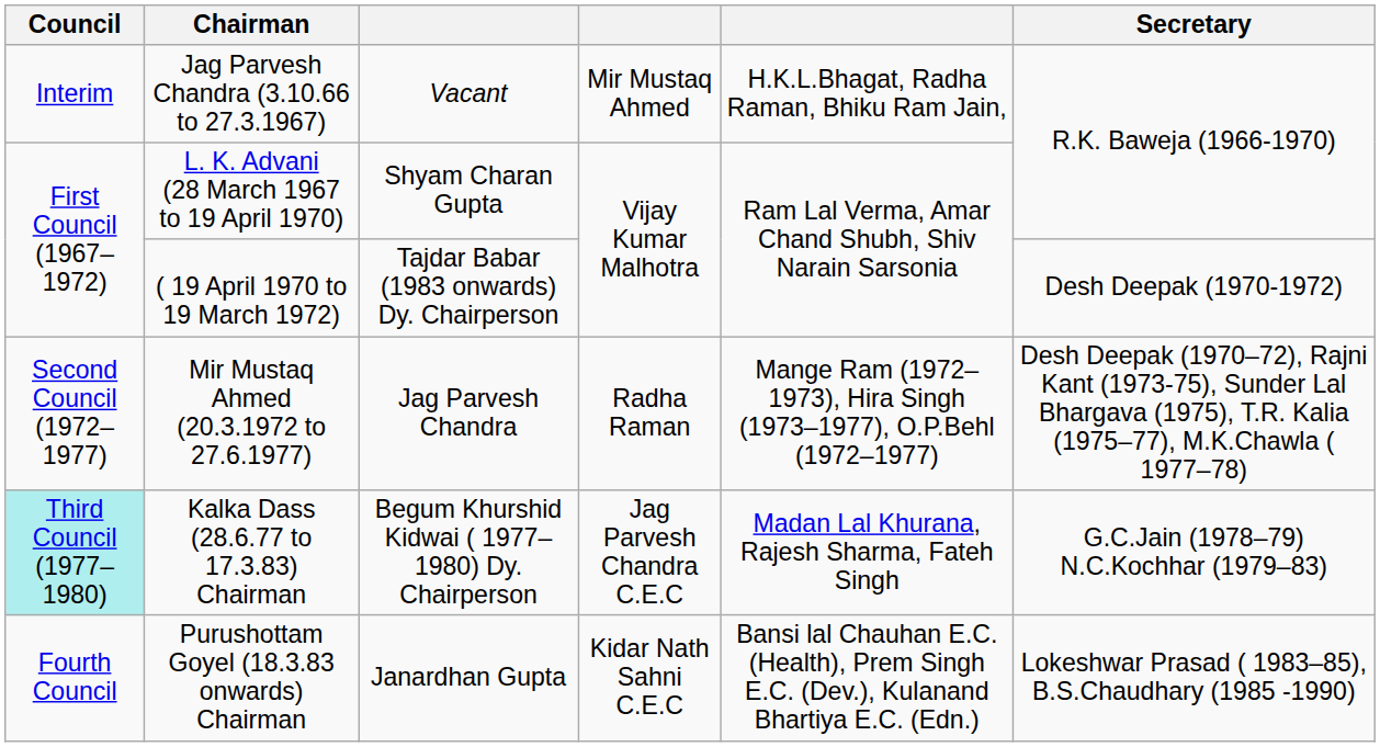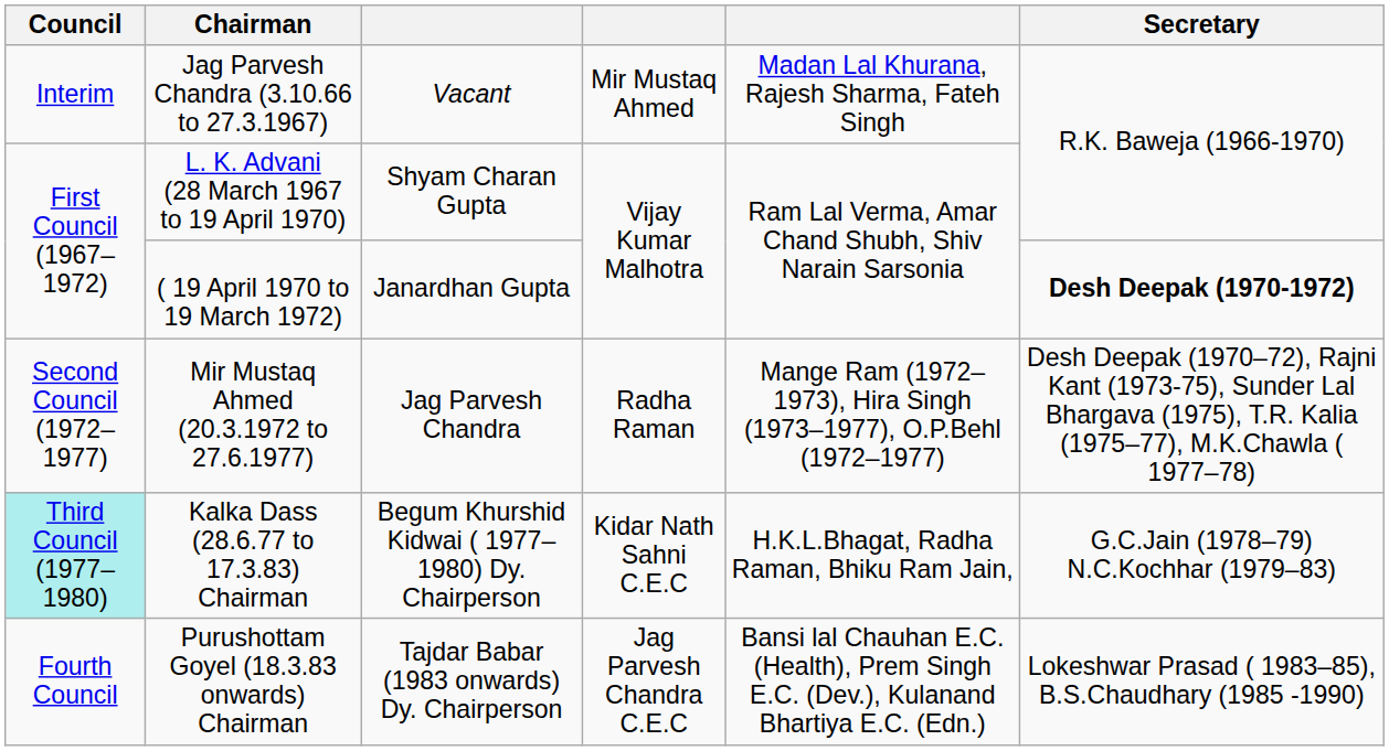Jag Parvesh Chandra (3.10.66 to 27.3.1967) | column 5: H.K.L.Bhagat, Radha Raman, Bhiku Ram Jain, -> Madan Lal Khurana, Rajesh Sharma, Fateh Singh
( 19 April 1970 to 19 March 1972) | column 3: Tajdar Babar (1983 onwards) Dy. Chairperson -> Janardhan Gupta
( 19 April 1970 to 19 March 1972) | Secretary: normal -> bold
Kalka Dass (28.6.77 to 17.3.83) Chairman | column 4: Jag Parvesh Chandra C.E.C -> Kidar Nath Sahni C.E.C
Kalka Dass (28.6.77 to 17.3.83) Chairman | column 5: Madan Lal Khurana, Rajesh Sharma, Fateh Singh -> H.K.L.Bhagat, Radha Raman, Bhiku Ram Jain,
Purushottam Goyel (18.3.83 onwards) Chairman | column 3: Janardhan Gupta -> Tajdar Babar (1983 onwards) Dy. Chairperson
Purushottam Goyel (18.3.83 onwards) Chairman | column 4: Kidar Nath Sahni C.E.C -> Jag Parvesh Chandra C.E.C
